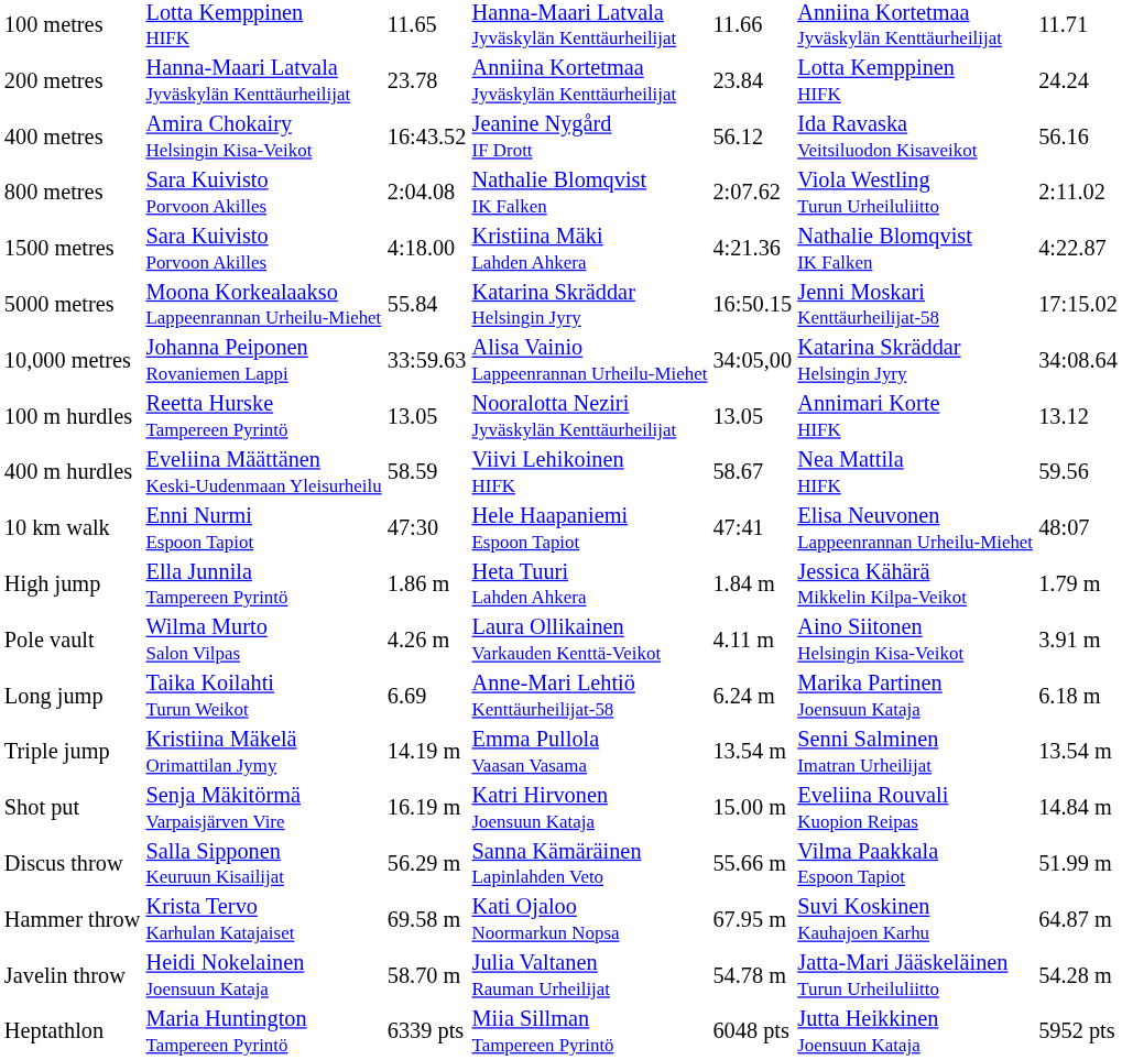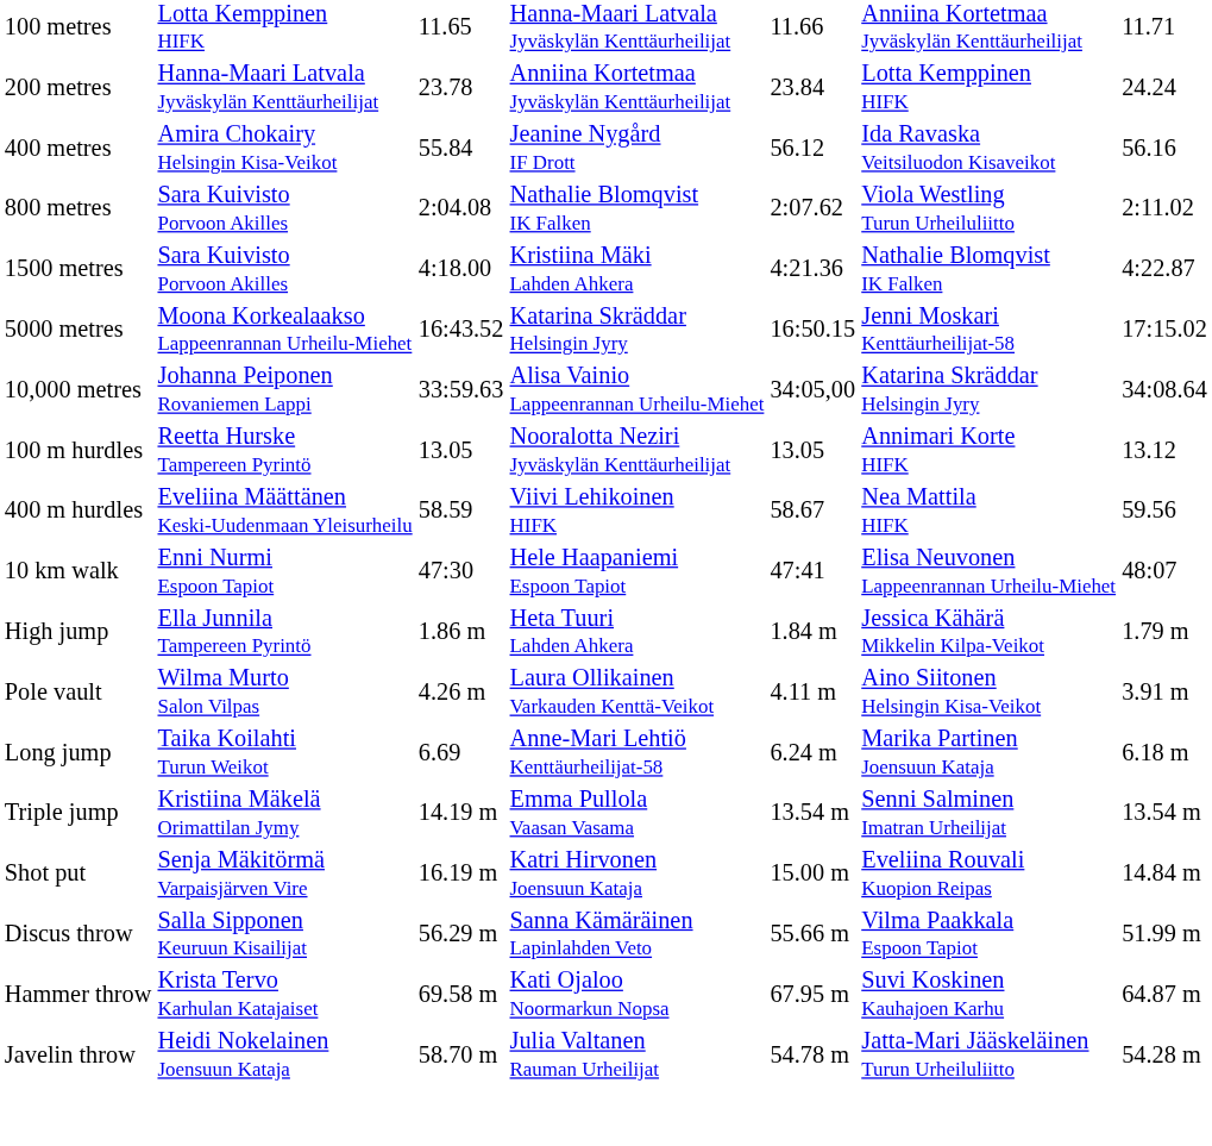400 metres | column 3: 16:43.52 -> 55.84
5000 metres | column 3: 55.84 -> 16:43.52
- row: Heptathlon | Maria Huntington Tampereen Pyrintö | 6339 pts | Miia Sillman Tampereen Pyrintö | 6048 pts | Jutta Heikkinen Joensuun Kataja | 5952 pts
